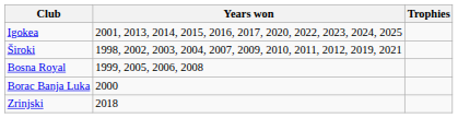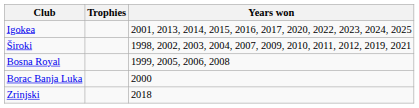columns swapped: Trophies <-> Years won
